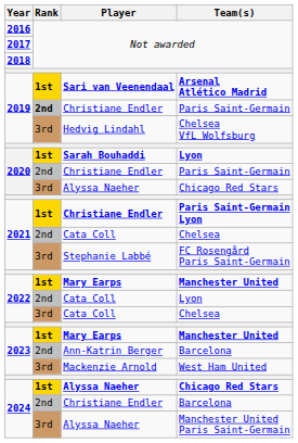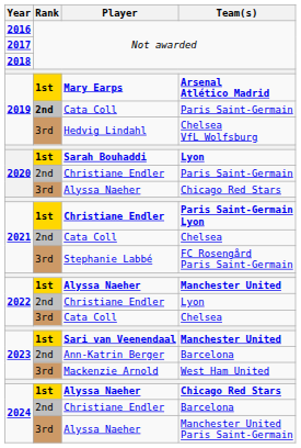Arsenal Atlético Madrid | Player: Sari van Veenendaal -> Mary Earps
2019 / Paris Saint-Germain | Player: Christiane Endler -> Cata Coll
2022 / Manchester United | Player: Mary Earps -> Alyssa Naeher
2022 / Lyon | Player: Cata Coll -> Christiane Endler
2023 / Manchester United | Player: Mary Earps -> Sari van Veenendaal
